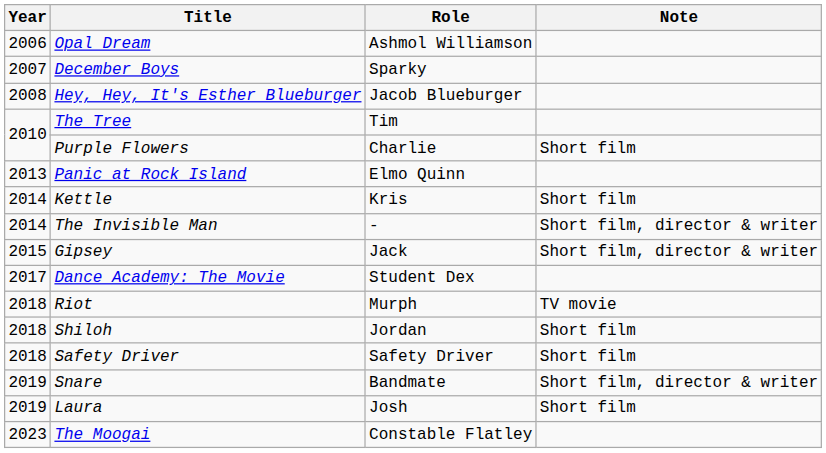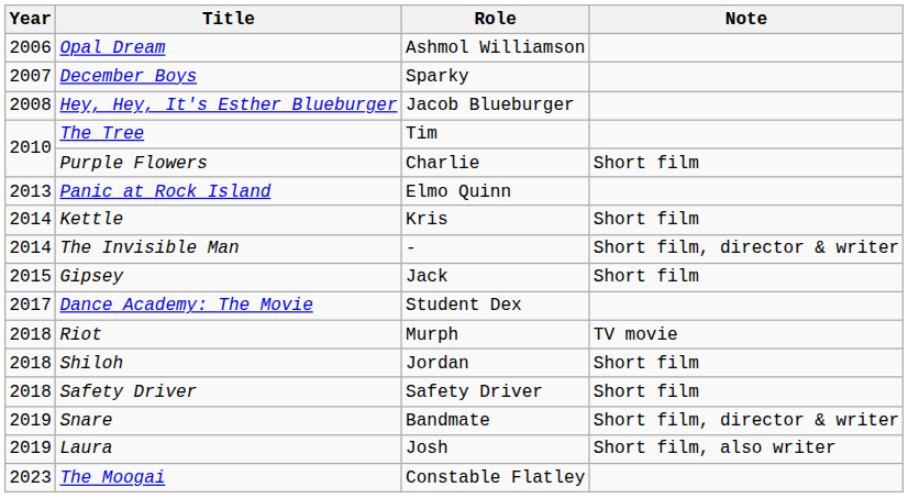Gipsey | Note: Short film, director & writer -> Short film
Laura | Note: Short film -> Short film, also writer
